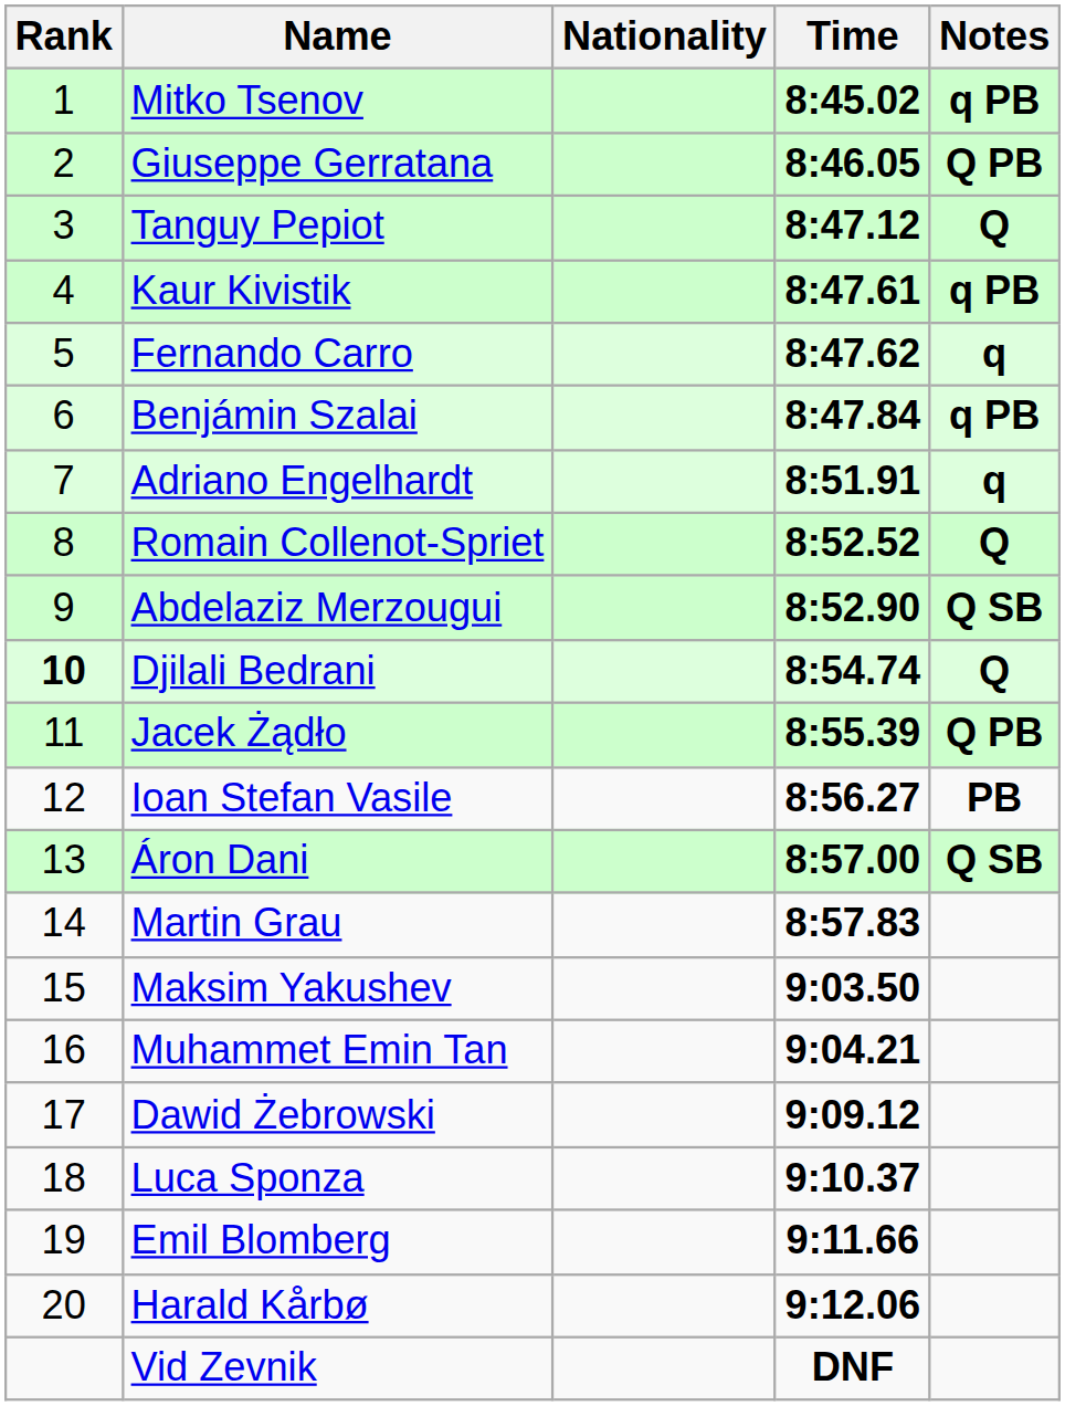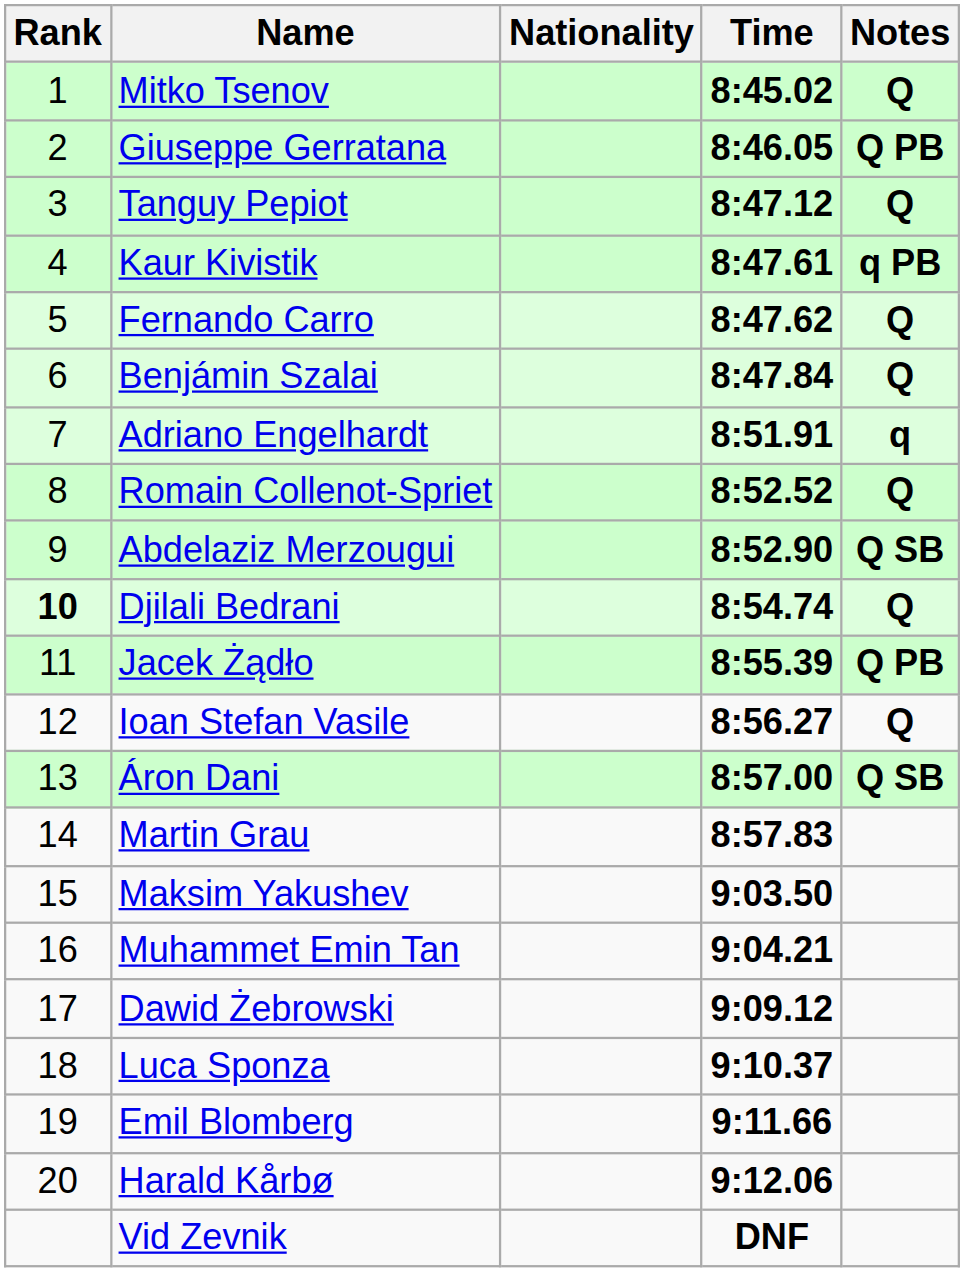Mitko Tsenov | Notes: q PB -> Q
Fernando Carro | Notes: q -> Q
Benjámin Szalai | Notes: q PB -> Q
Ioan Stefan Vasile | Notes: PB -> Q
